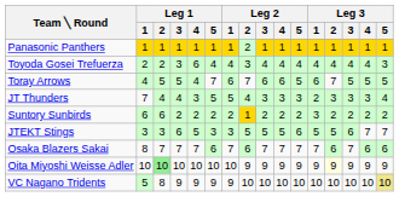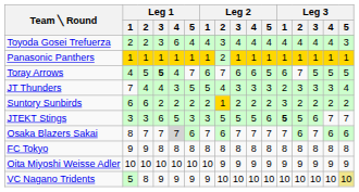rows swapped: Panasonic Panthers <-> Toyoda Gosei Trefuerza
Toray Arrows | Leg 1 / 3: normal -> bold
JTEKT Stings | Leg 3 / 1: normal -> bold
Osaka Blazers Sakai | Leg 1 / 4: no background -> lightgrey background
+ row: FC Tokyo | 9 | 9 | 8 | 8 | 8 | 8 | 8 | 8 | 8 | 8 | 8 | 8 | 8 | 8 | 8
Oita Miyoshi Weisse Adler | Leg 1 / 2: lightgreen background -> no background
Oita Miyoshi Weisse Adler | Leg 3 / 2: lightyellow background -> no background
